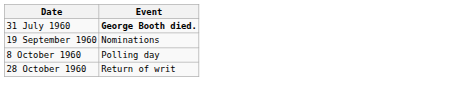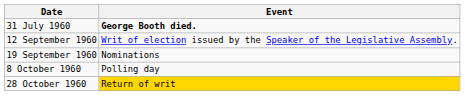+ row: 12 September 1960 | Writ of election issued by the Speaker of the Legislative Assembly.
28 October 1960 | Event: no background -> gold background
